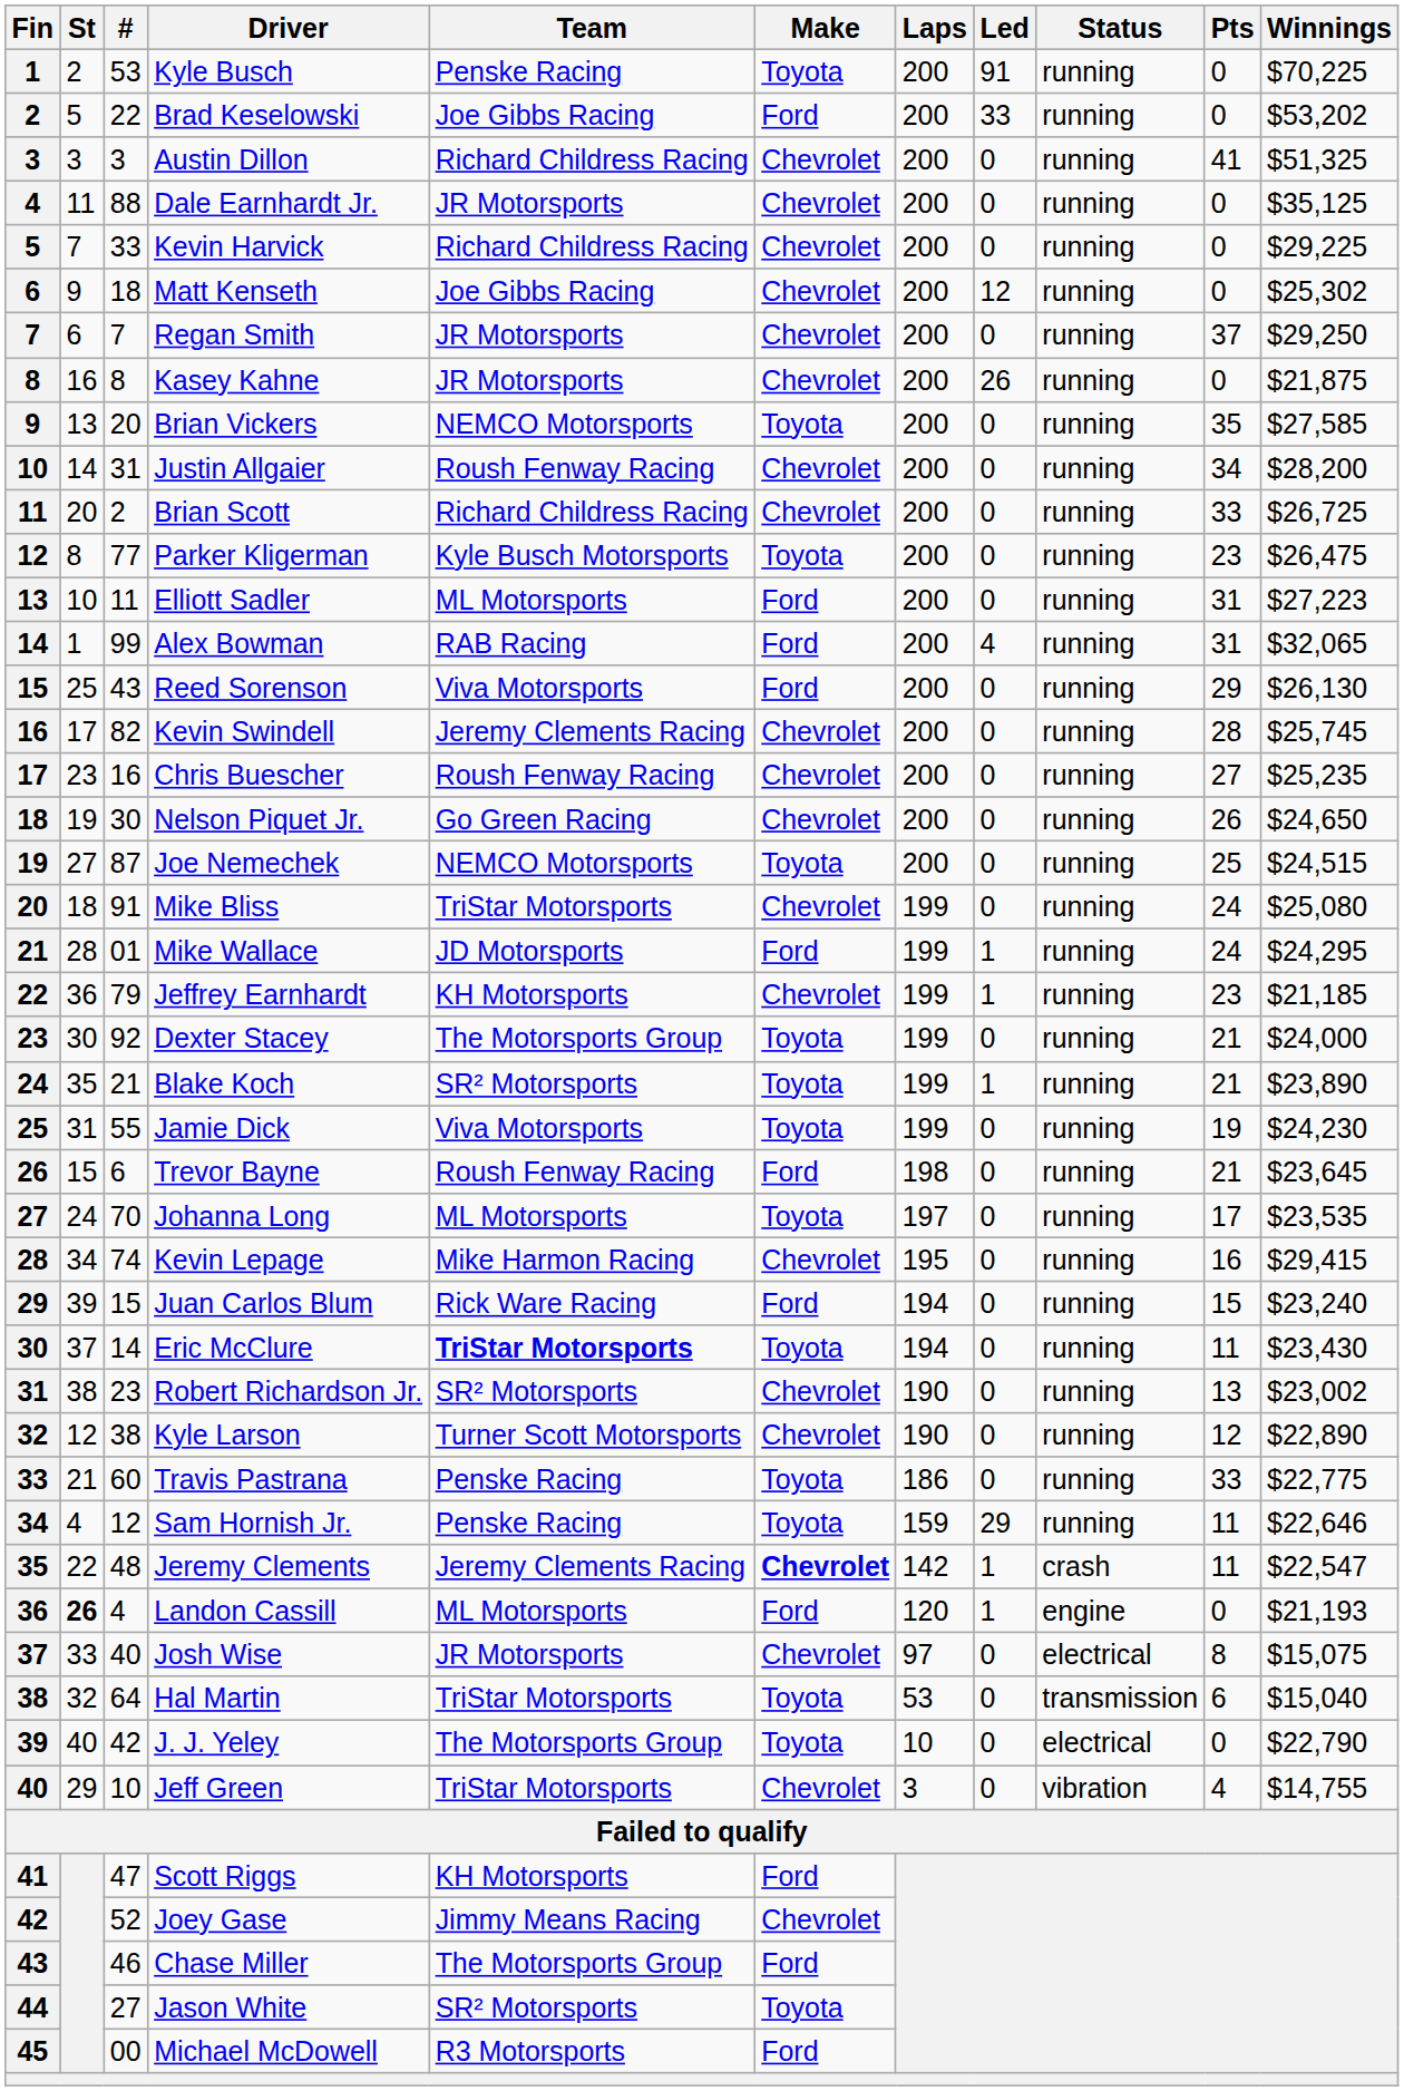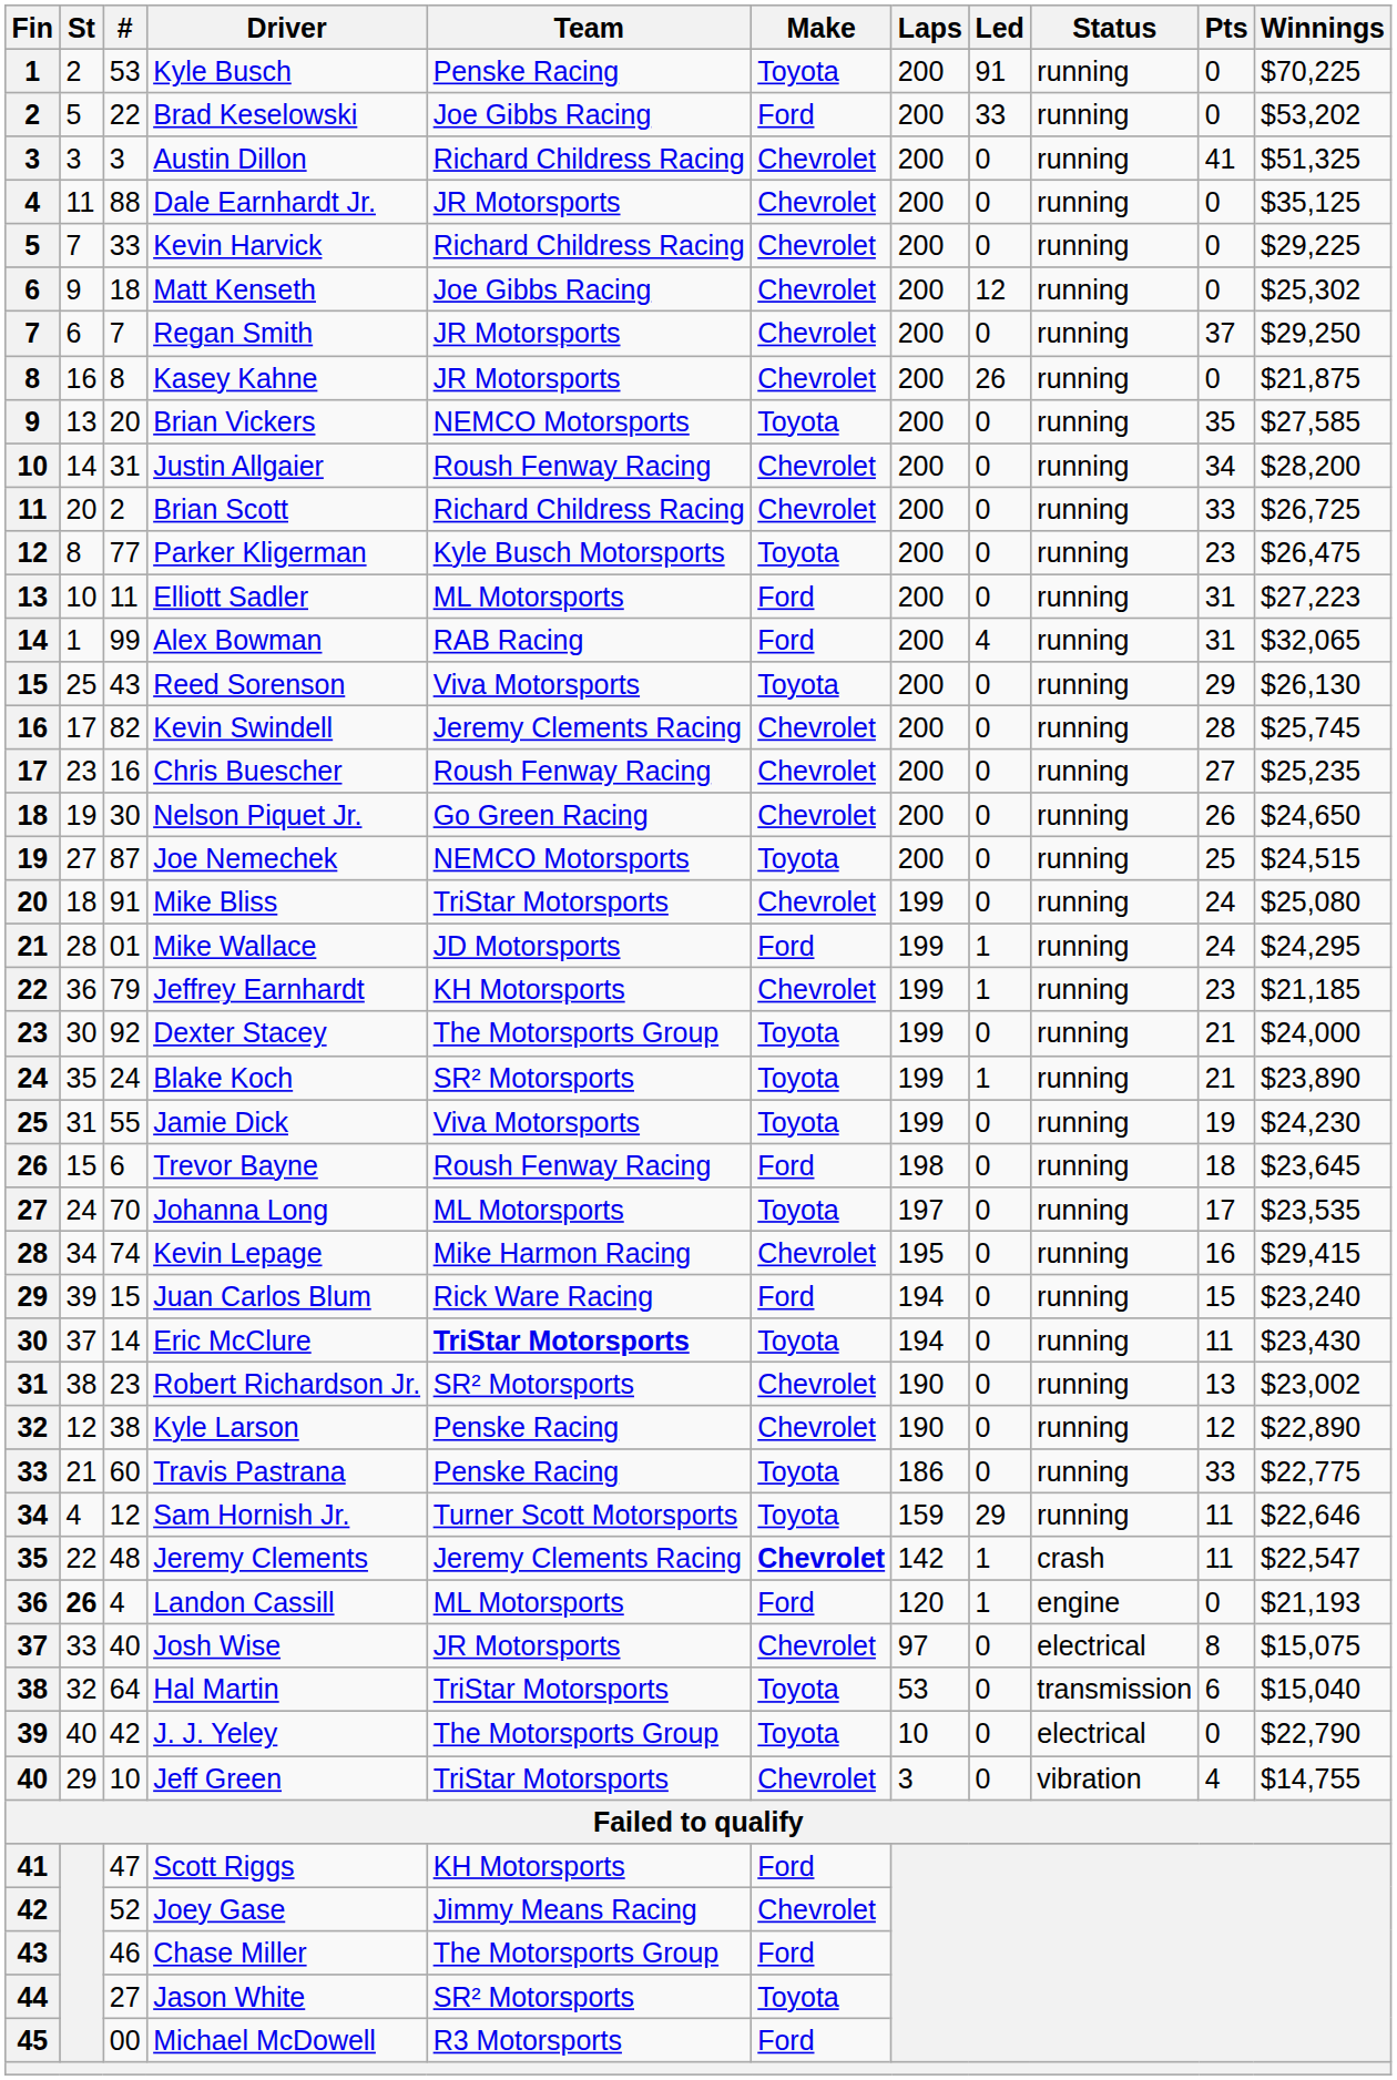Reed Sorenson | Make: Ford -> Toyota
Blake Koch | #: 21 -> 24
Trevor Bayne | Pts: 21 -> 18
Kyle Larson | Team: Turner Scott Motorsports -> Penske Racing
Sam Hornish Jr. | Team: Penske Racing -> Turner Scott Motorsports
